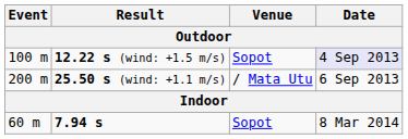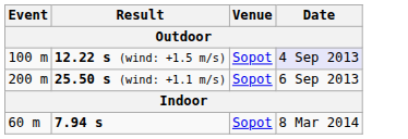25.50 s (wind: +1.1 m/s) | Venue: / Mata Utu -> Sopot
